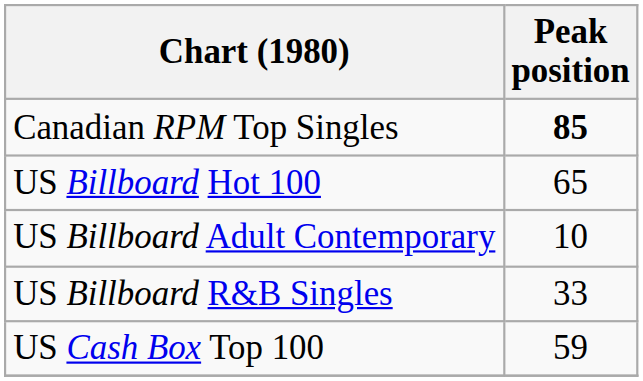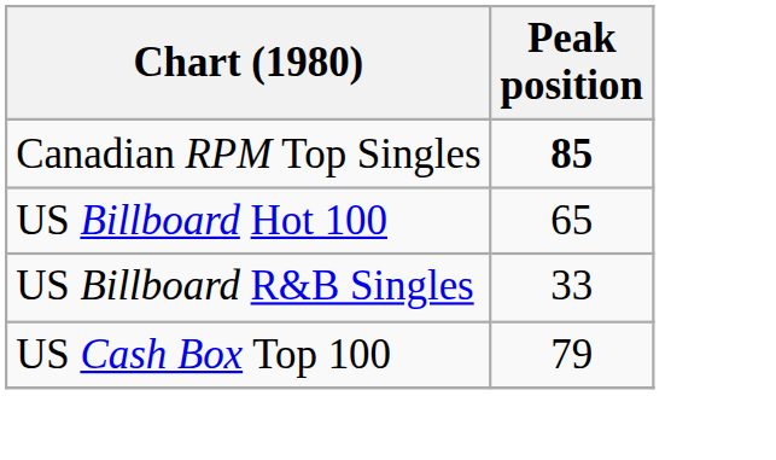- row: US Billboard Adult Contemporary | 10
US Cash Box Top 100 | Peak position: 59 -> 79
